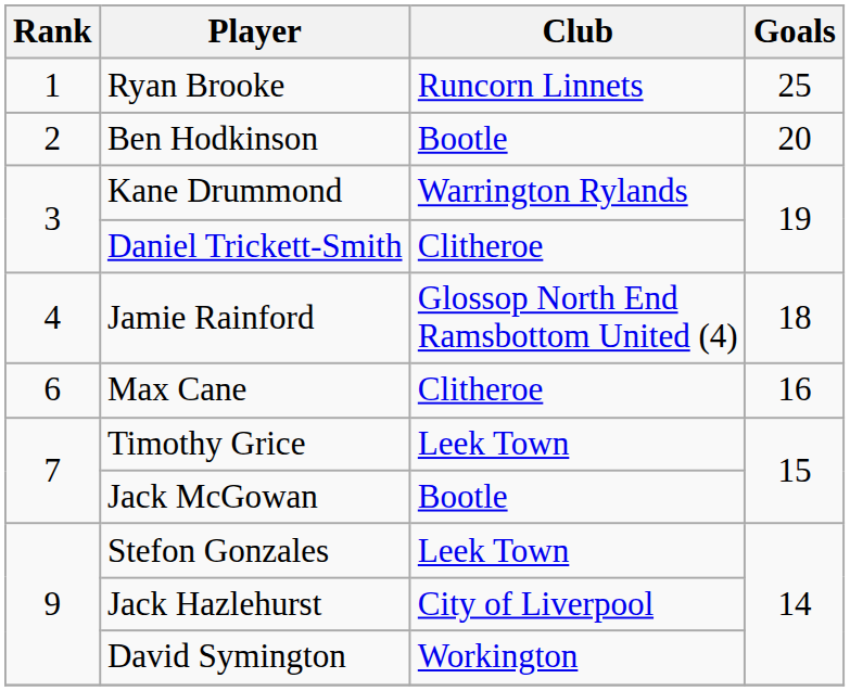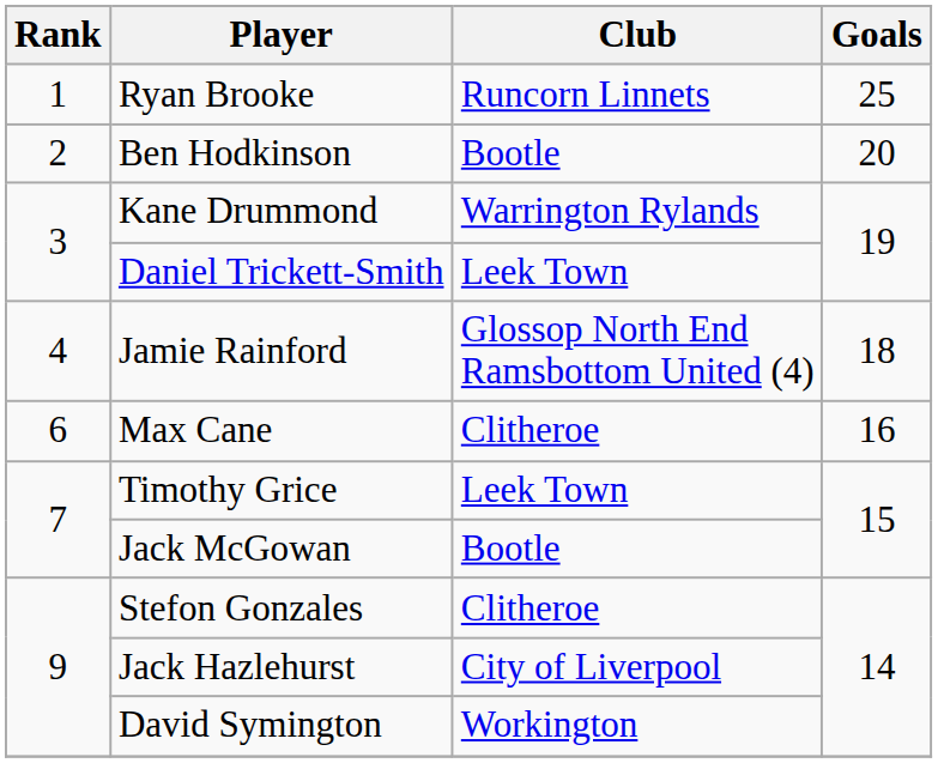Daniel Trickett-Smith | Club: Clitheroe -> Leek Town
Stefon Gonzales | Club: Leek Town -> Clitheroe
